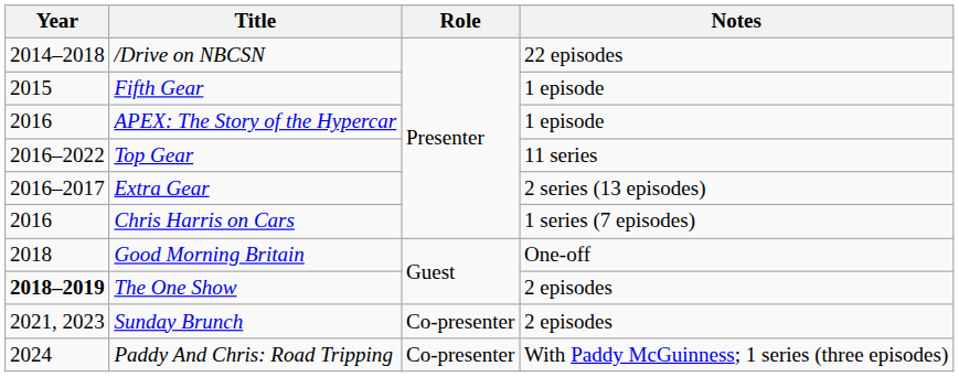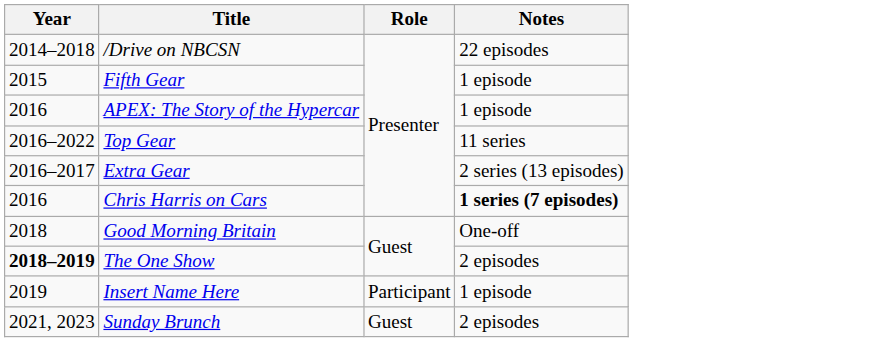Chris Harris on Cars | Notes: normal -> bold
+ row: 2019 | Insert Name Here | Participant | 1 episode
Sunday Brunch | Role: Co-presenter -> Guest
- row: 2024 | Paddy And Chris: Road Tripping | Co-presenter | With Paddy McGuinness; 1 series (three episodes)
